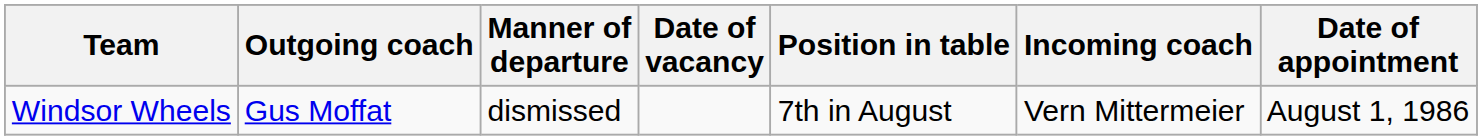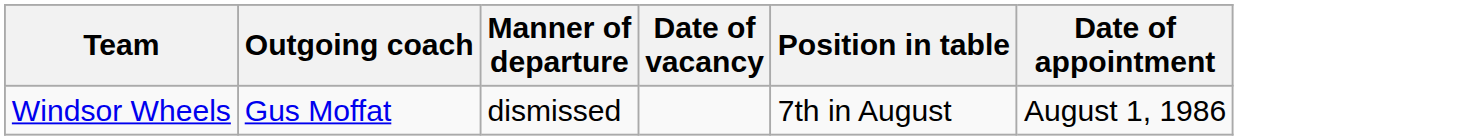- column: Incoming coach | Vern Mittermeier
